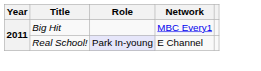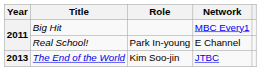Real School! | Role: lavender background -> no background
+ row: 2013 | The End of the World | Kim Soo-jin | JTBC
